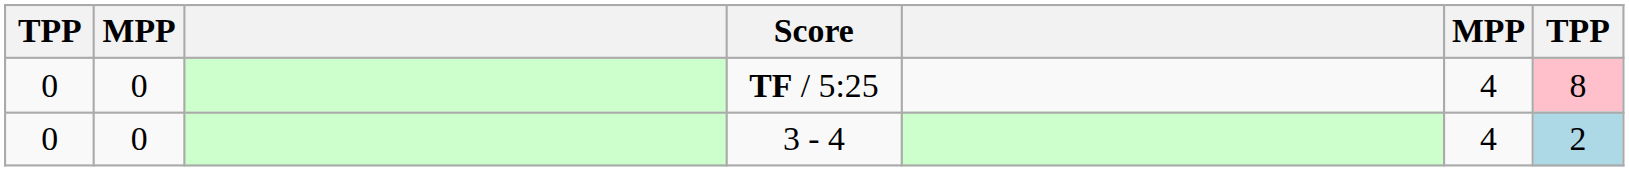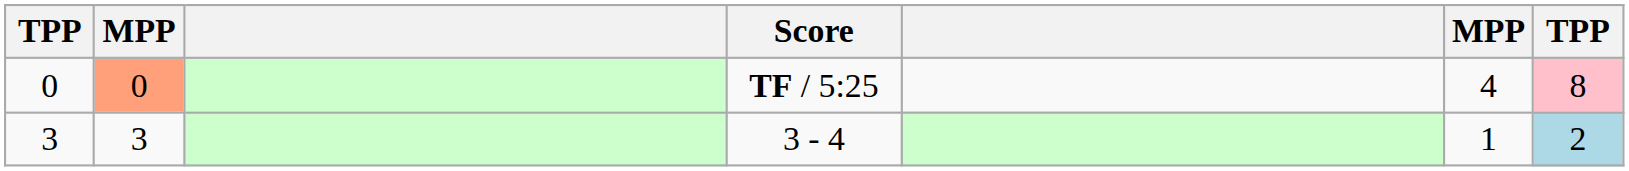TF / 5:25 | column 2: no background -> lightsalmon background
3 - 4 | column 1: 0 -> 3
3 - 4 | column 2: 0 -> 3
3 - 4 | column 6: 4 -> 1
